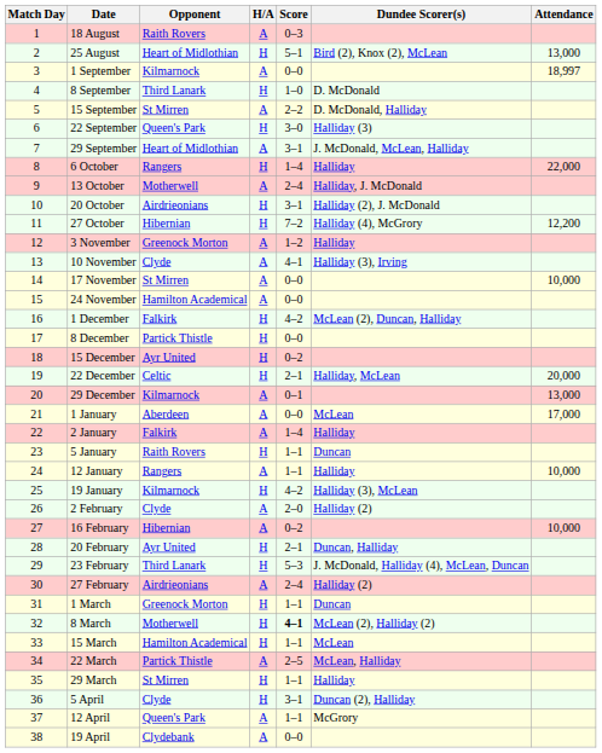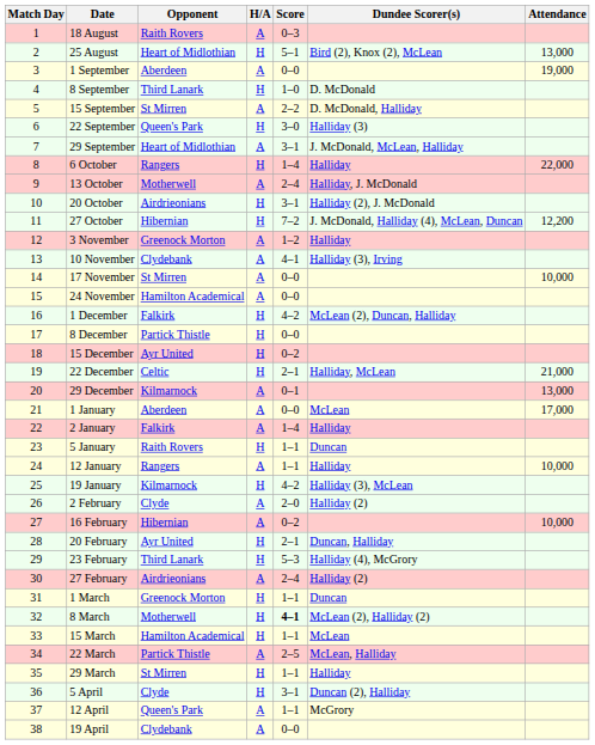1 September | Opponent: Kilmarnock -> Aberdeen
1 September | Attendance: 18,997 -> 19,000
27 October | Dundee Scorer(s): Halliday (4), McGrory -> J. McDonald, Halliday (4), McLean, Duncan
10 November | Opponent: Clyde -> Clydebank
22 December | Attendance: 20,000 -> 21,000
23 February | Dundee Scorer(s): J. McDonald, Halliday (4), McLean, Duncan -> Halliday (4), McGrory
